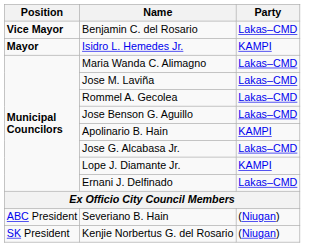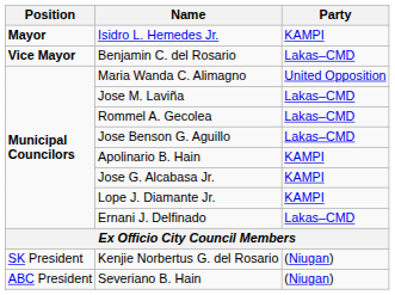rows swapped: Isidro L. Hemedes Jr. <-> Benjamin C. del Rosario
Maria Wanda C. Alimagno | Party: Lakas–CMD -> United Opposition
Jose G. Alcabasa Jr. | Party: Lakas–CMD -> KAMPI
rows swapped: Severiano B. Hain <-> Kenjie Norbertus G. del Rosario
